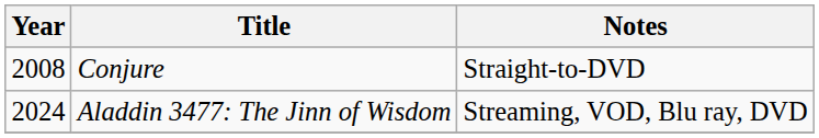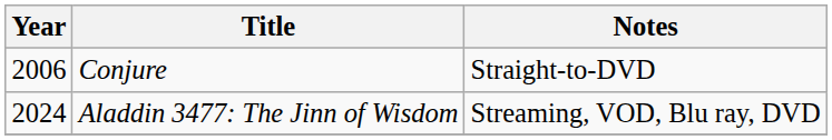Conjure | Year: 2008 -> 2006
